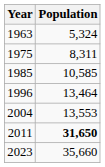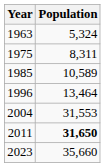1985 | Population: 10,585 -> 10,589
2004 | Population: 13,553 -> 31,553
